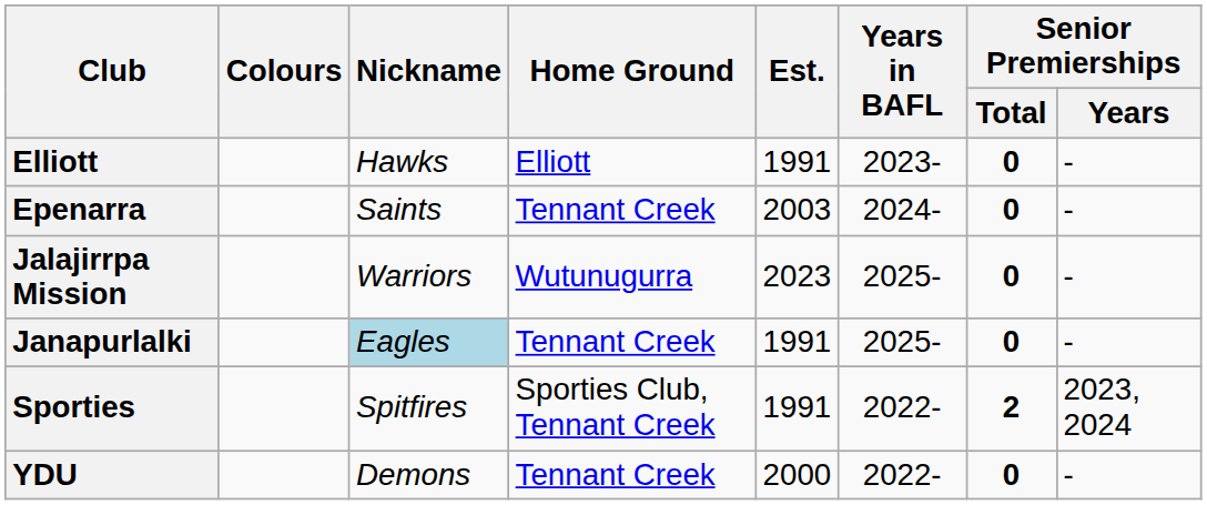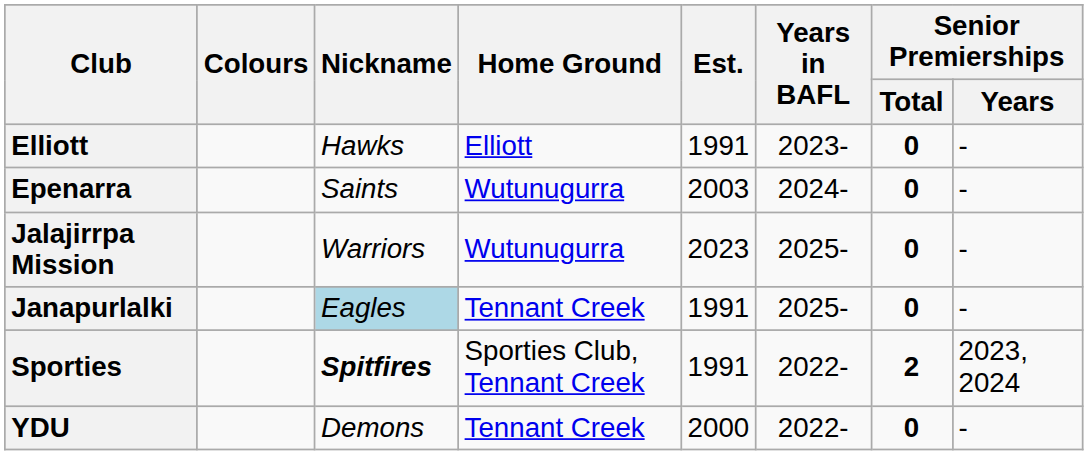Epenarra | Home Ground: Tennant Creek -> Wutunugurra
Sporties | Nickname: normal -> bold
